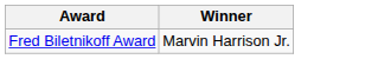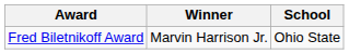+ column: School | Ohio State
